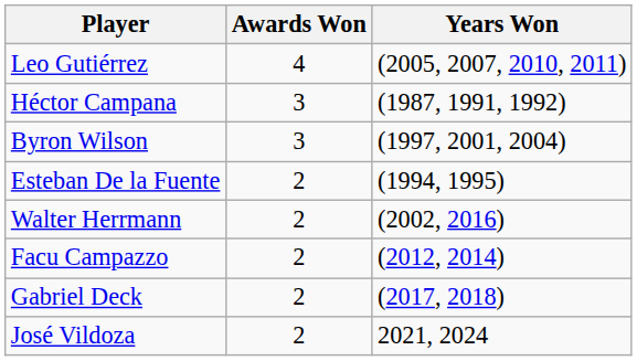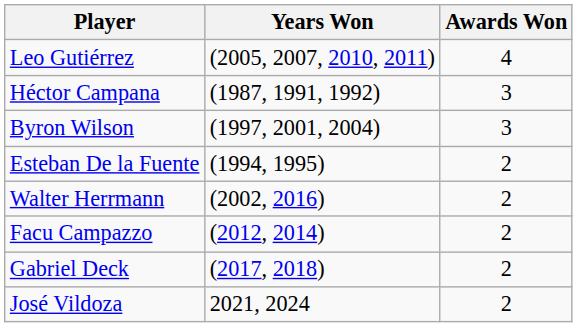columns swapped: Awards Won <-> Years Won
